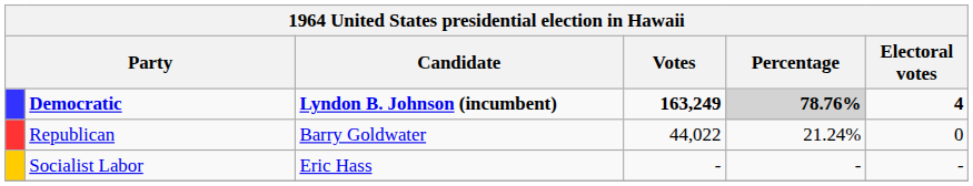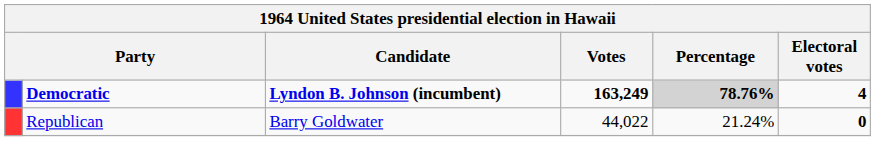Republican | Electoral votes: normal -> bold
- row: Socialist Labor | Eric Hass | - | - | -
